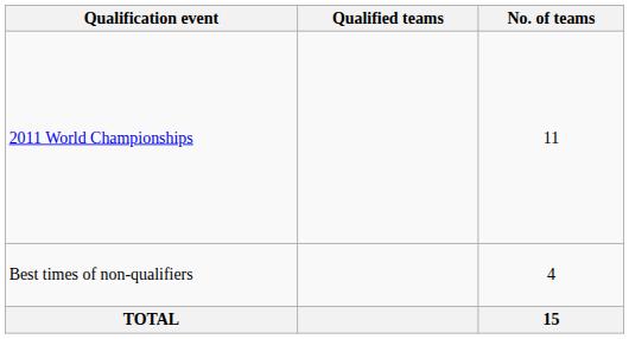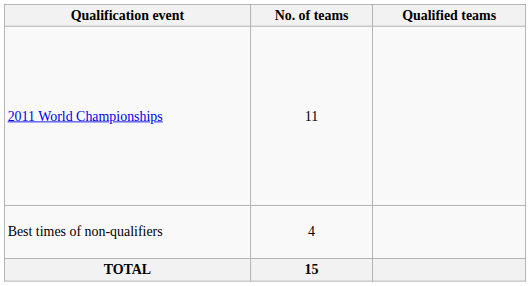columns swapped: No. of teams <-> Qualified teams
